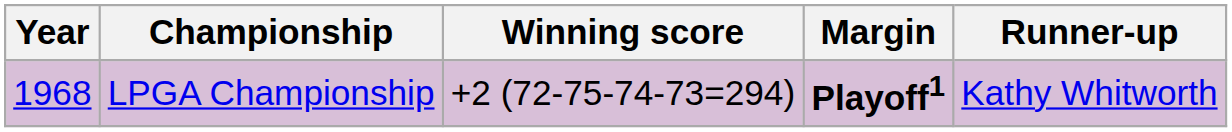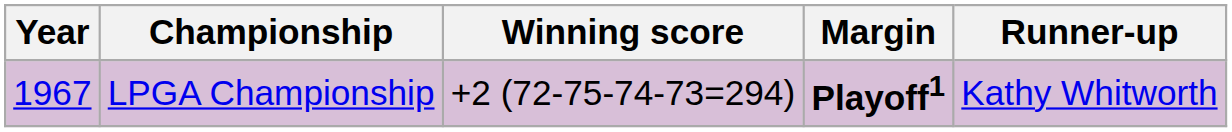LPGA Championship | Year: 1968 -> 1967
